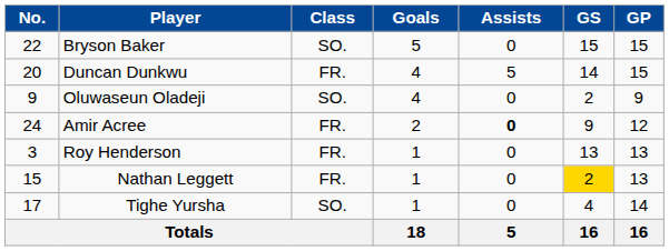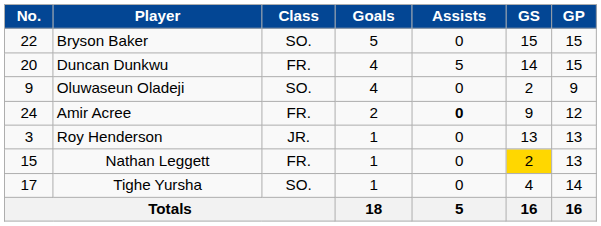Roy Henderson | Class: FR. -> JR.
